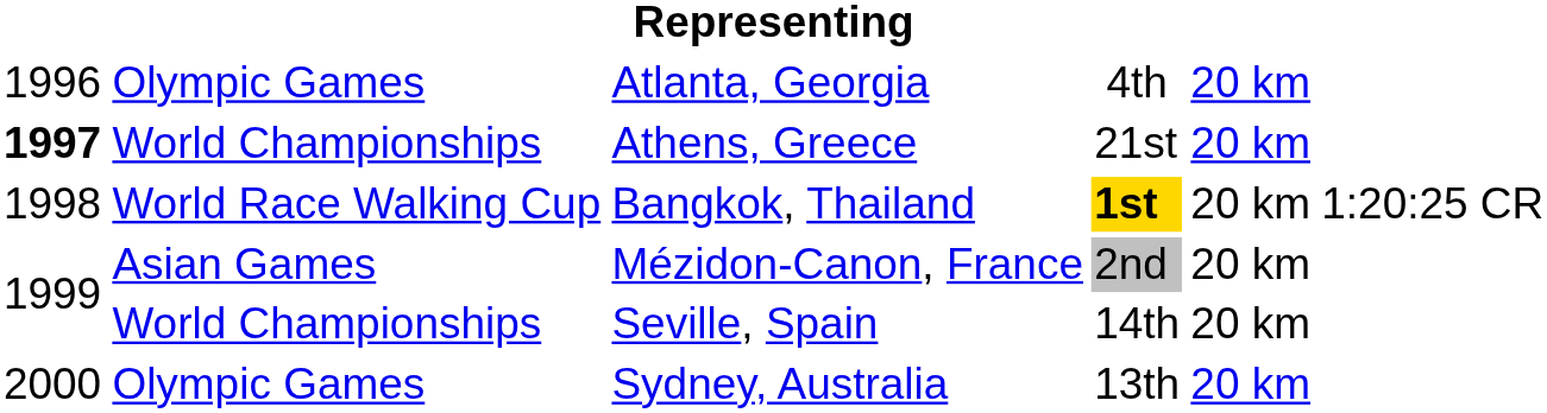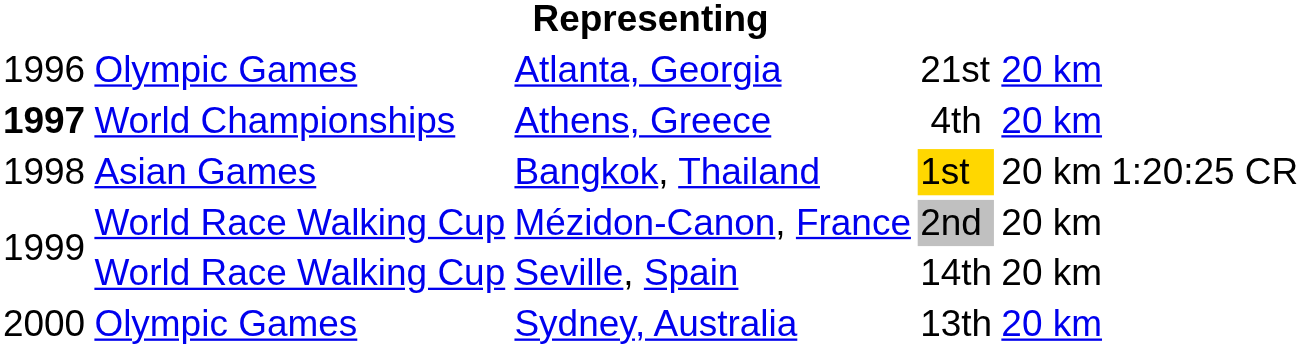Atlanta, Georgia | column 4: 4th -> 21st
Athens, Greece | column 4: 21st -> 4th
Bangkok, Thailand | column 2: World Race Walking Cup -> Asian Games
Bangkok, Thailand | column 4: bold -> normal
Mézidon-Canon, France | column 2: Asian Games -> World Race Walking Cup
Seville, Spain | column 2: World Championships -> World Race Walking Cup
